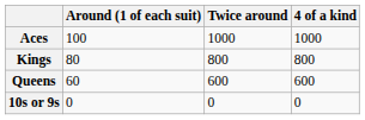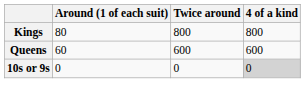- row: Aces | 100 | 1000 | 1000
10s or 9s | 4 of a kind: no background -> lightgrey background
